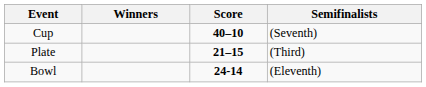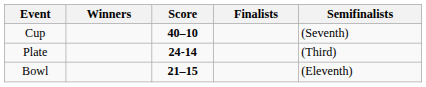+ column: Finalists
Plate | Score: 21–15 -> 24-14
Bowl | Score: 24-14 -> 21–15
